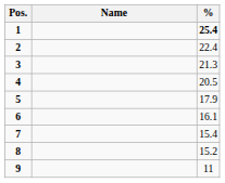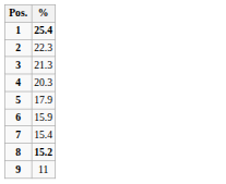- column: Name
2 | %: 22.4 -> 22.3
4 | %: 20.5 -> 20.3
6 | %: 16.1 -> 15.9
8 | %: normal -> bold
